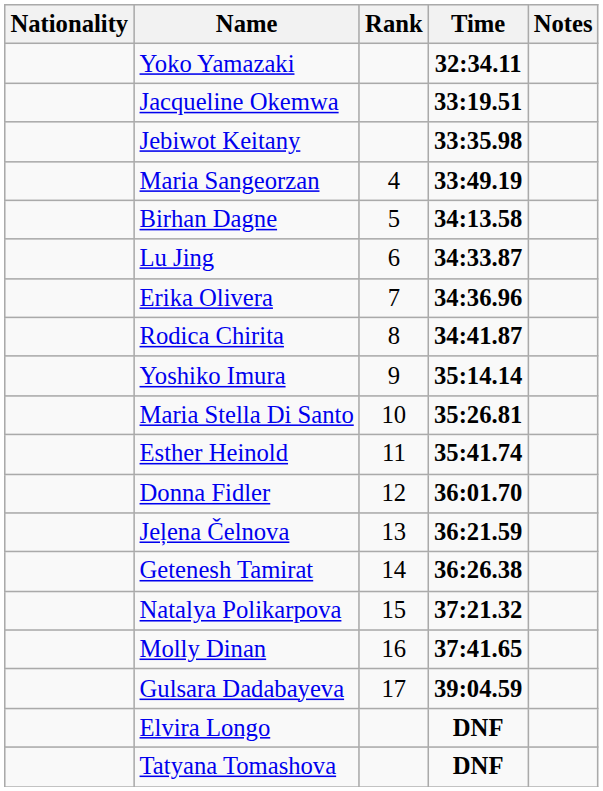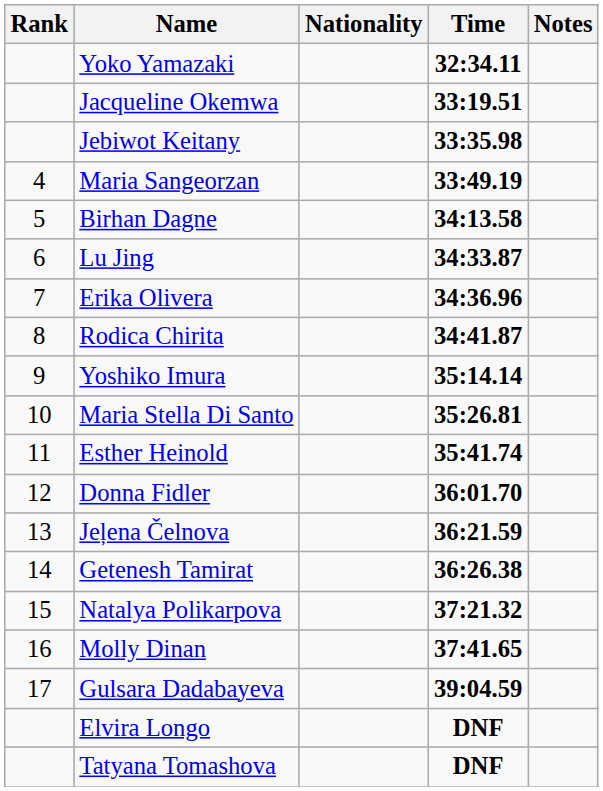columns swapped: Rank <-> Nationality
